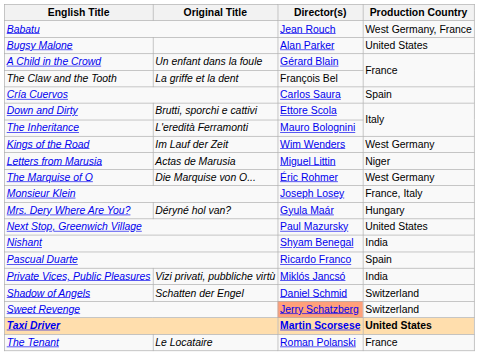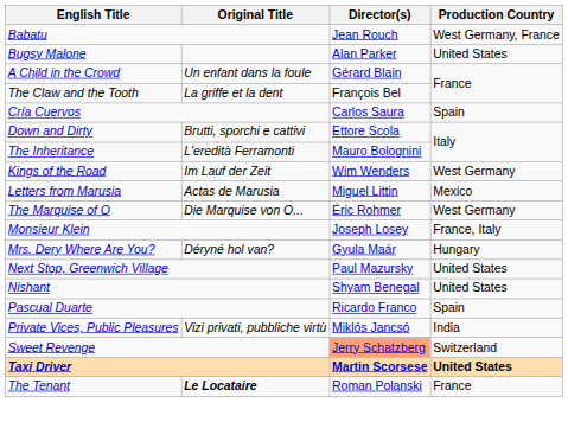Letters from Marusia | Production Country: Niger -> Mexico
Nishant | Production Country: India -> United States
- row: Shadow of Angels | Schatten der Engel | Daniel Schmid | Switzerland
The Tenant | Original Title: normal -> bold
